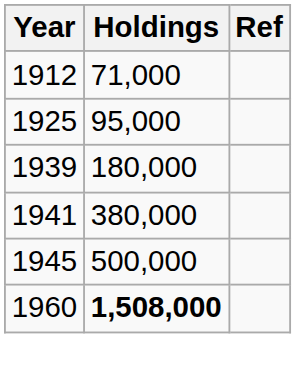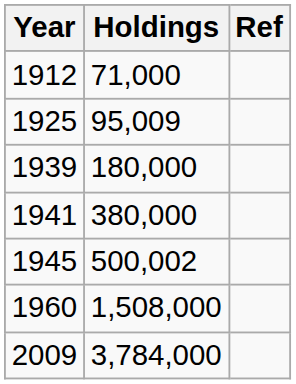1925 | Holdings: 95,000 -> 95,009
1945 | Holdings: 500,000 -> 500,002
1960 | Holdings: bold -> normal
+ row: 2009 | 3,784,000
